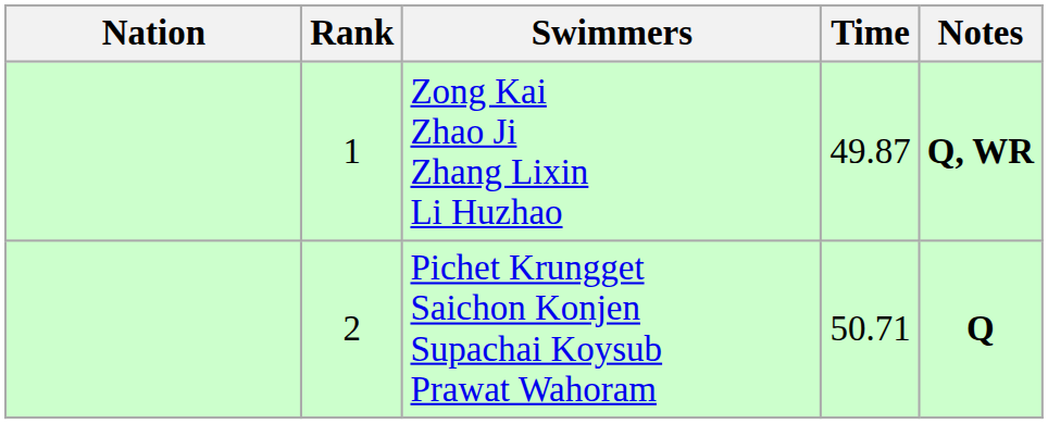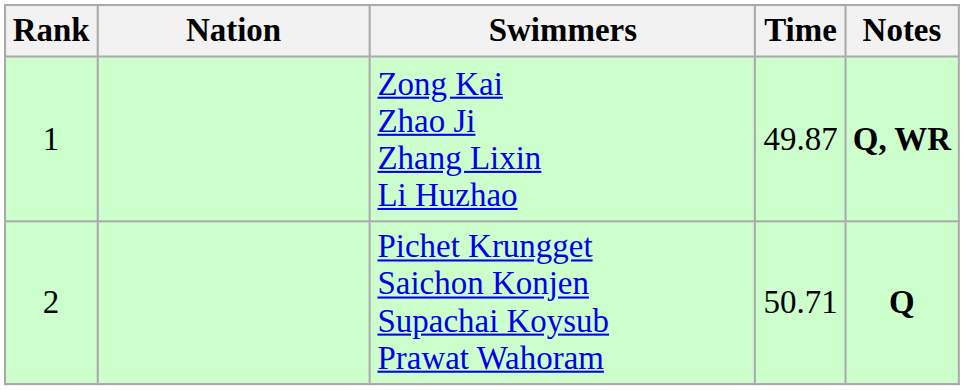columns swapped: Rank <-> Nation
